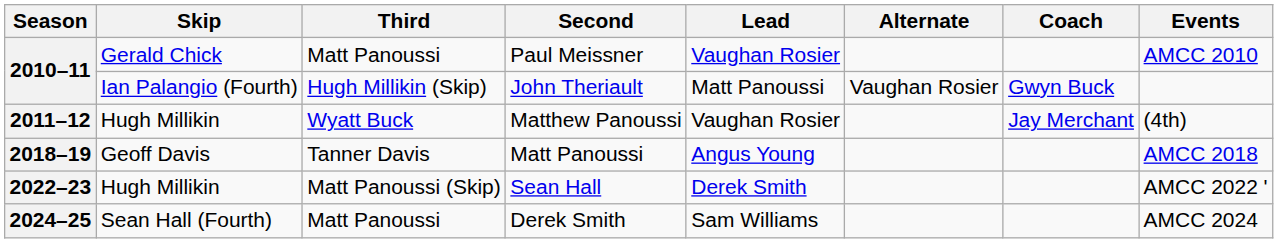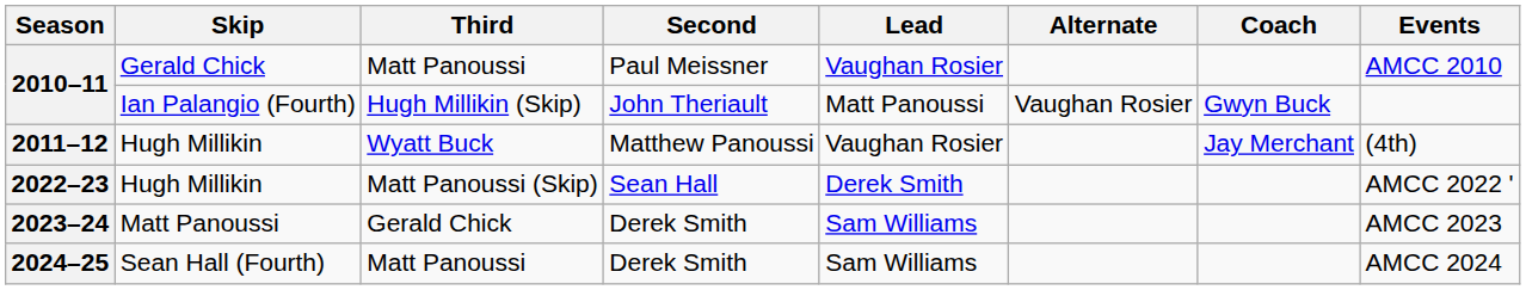- row: 2018–19 | Geoff Davis | Tanner Davis | Matt Panoussi | Angus Young | AMCC 2018
+ row: 2023–24 | Matt Panoussi | Gerald Chick | Derek Smith | Sam Williams | AMCC 2023
